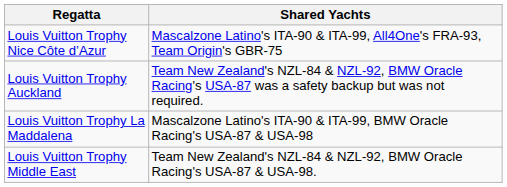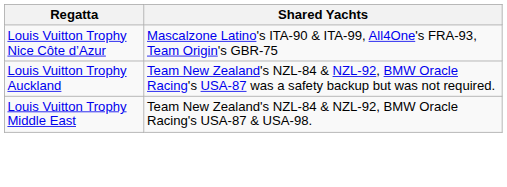- row: Louis Vuitton Trophy La Maddalena | Mascalzone Latino's ITA-90 & ITA-99, BMW Oracle Racing's USA-87 & USA-98
